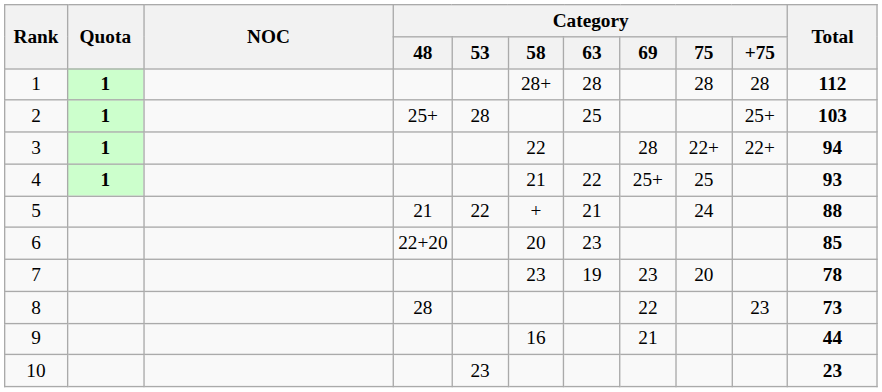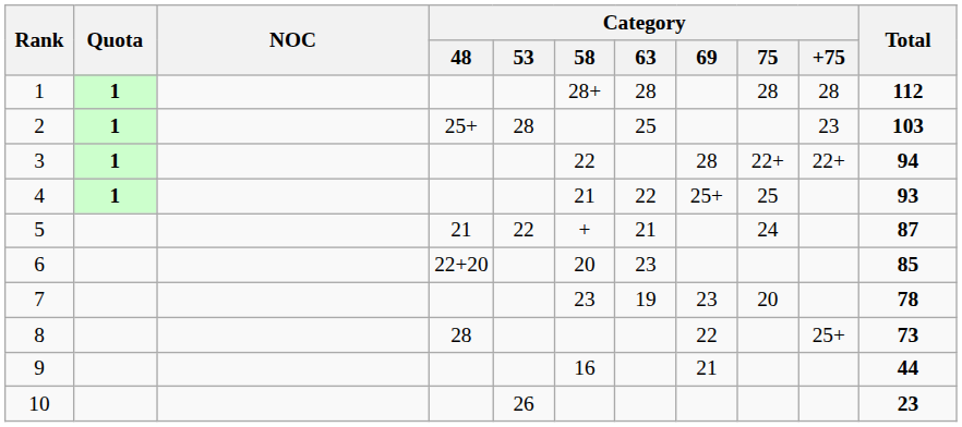2 | Category / +75: 25+ -> 23
5 | Total: 88 -> 87
8 | Category / +75: 23 -> 25+
10 | Category / 53: 23 -> 26
